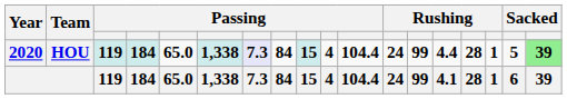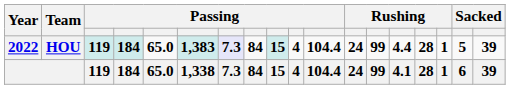HOU | Year: 2020 -> 2022
HOU | column 6: 1,338 -> 1,383
HOU | column 18: lightgreen background -> no background
